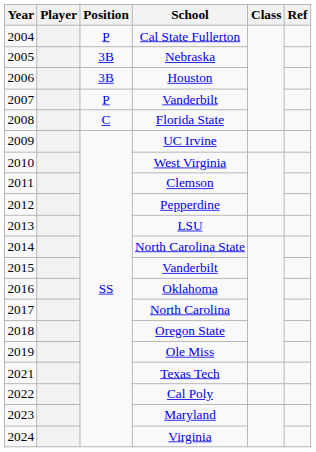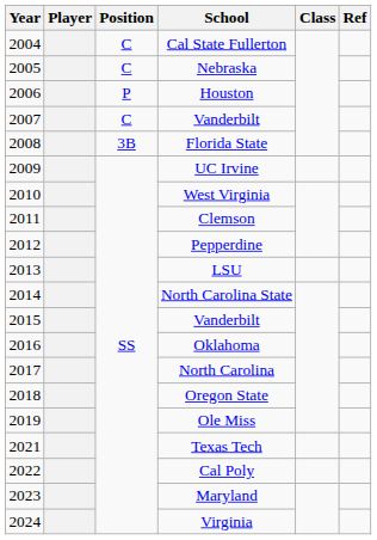Cal State Fullerton | Position: P -> C
Nebraska | Position: 3B -> C
Houston | Position: 3B -> P
2007 / Vanderbilt | Position: P -> C
Florida State | Position: C -> 3B
